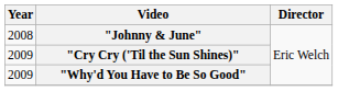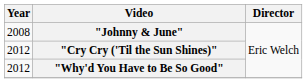"Cry Cry ('Til the Sun Shines)" | Year: 2009 -> 2012
"Why'd You Have to Be So Good" | Year: 2009 -> 2012
